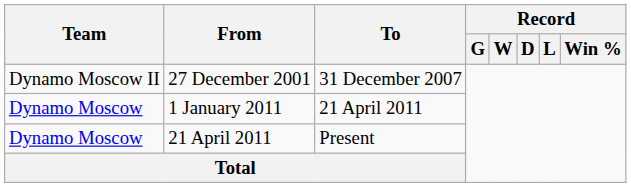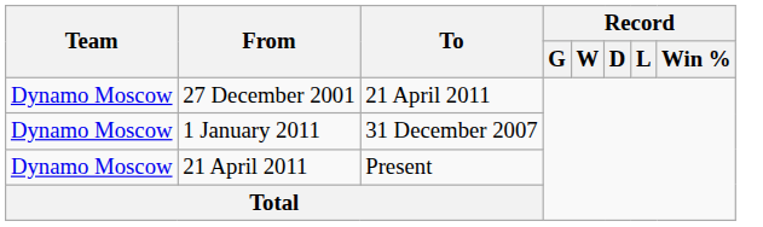27 December 2001 | Team: Dynamo Moscow II -> Dynamo Moscow
27 December 2001 | To: 31 December 2007 -> 21 April 2011
1 January 2011 | To: 21 April 2011 -> 31 December 2007
